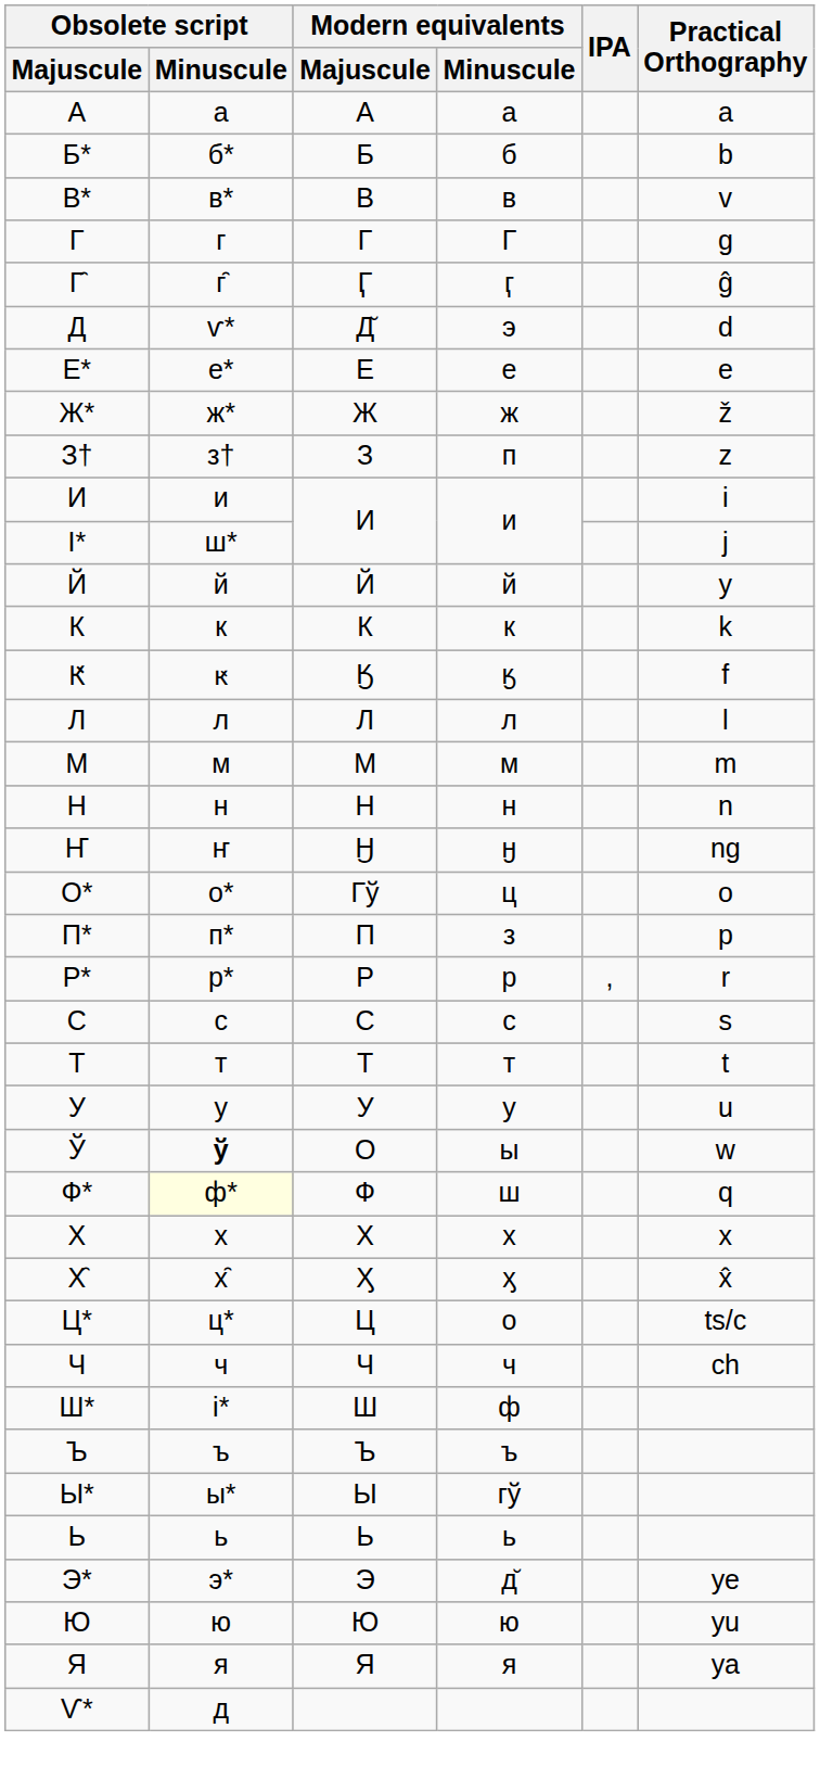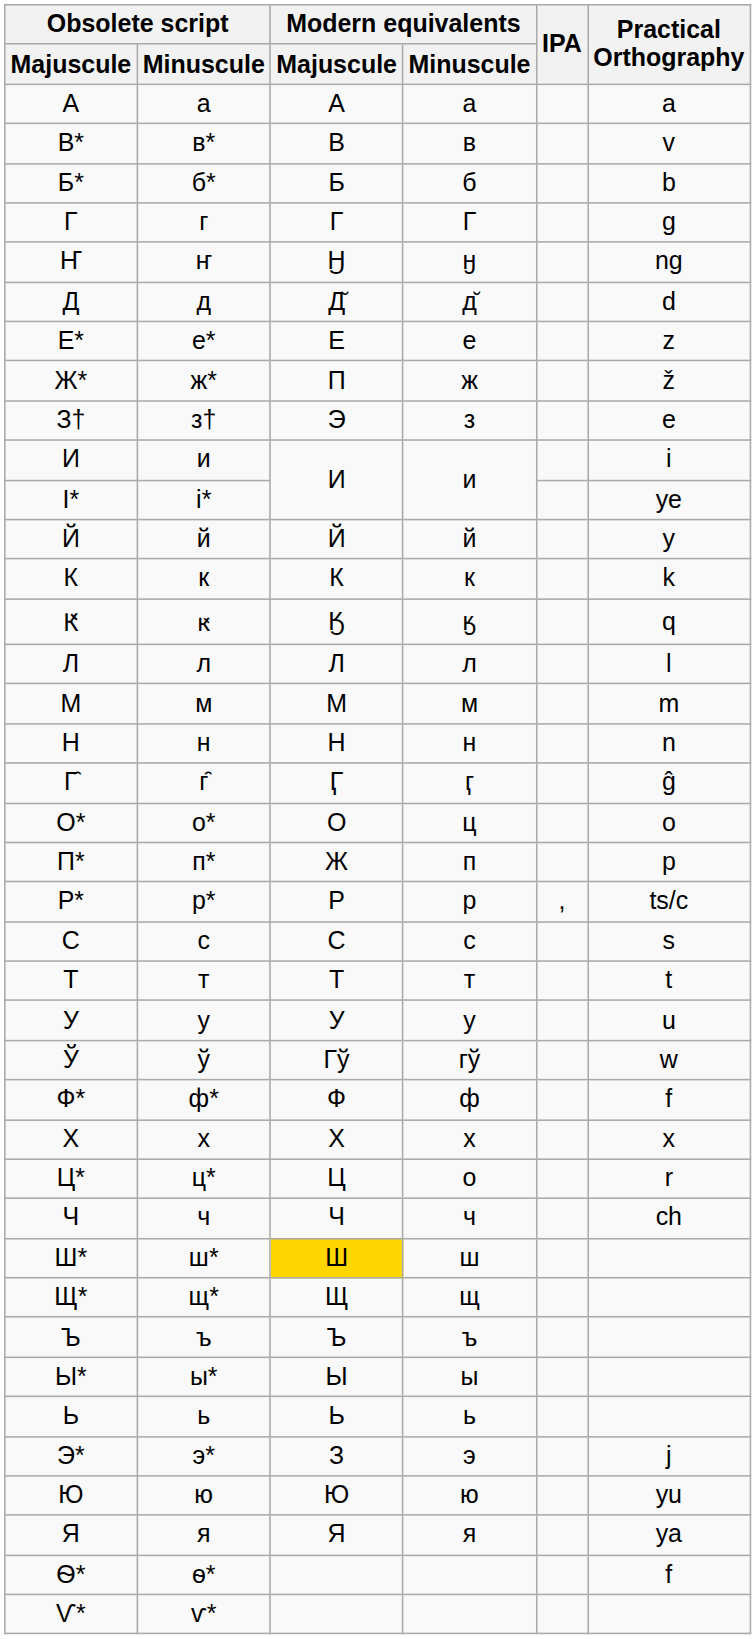rows swapped: Б* <-> В*
rows swapped: Г̑ <-> Ҥ
Д | Obsolete script / Minuscule: ѵ* -> д
Д | Modern equivalents / Minuscule: э -> д̆
Е* | Practical Orthography: e -> z
Ж* | Modern equivalents / Majuscule: Ж -> П
З† | Modern equivalents / Majuscule: З -> Э
З† | Modern equivalents / Minuscule: п -> з
З† | Practical Orthography: z -> e
І* | Obsolete script / Minuscule: ш* -> і*
І* | Practical Orthography: j -> ye
Ԟ | Practical Orthography: f -> q
О* | Modern equivalents / Majuscule: Гў -> О
П* | Modern equivalents / Majuscule: П -> Ж
П* | Modern equivalents / Minuscule: з -> п
Р* | Practical Orthography: r -> ts/c
Ў | Obsolete script / Minuscule: bold -> normal
Ў | Modern equivalents / Majuscule: О -> Гў
Ў | Modern equivalents / Minuscule: ы -> гў
Ф* | Obsolete script / Minuscule: lightyellow background -> no background
Ф* | Modern equivalents / Minuscule: ш -> ф
Ф* | Practical Orthography: q -> f
- row: Х̑ | х̑ | Ӽ | ӽ | x̂
Ц* | Practical Orthography: ts/c -> r
Ш* | Obsolete script / Minuscule: і* -> ш*
Ш* | Modern equivalents / Majuscule: no background -> gold background
Ш* | Modern equivalents / Minuscule: ф -> ш
+ row: Щ* | щ* | Щ | щ
Ы* | Modern equivalents / Minuscule: гў -> ы
Э* | Modern equivalents / Majuscule: Э -> З
Э* | Modern equivalents / Minuscule: д̆ -> э
Э* | Practical Orthography: ye -> j
+ row: Ѳ* | ѳ* | f
Ѵ* | Obsolete script / Minuscule: д -> ѵ*
